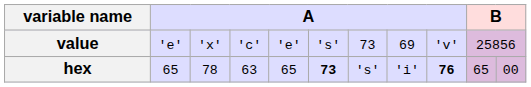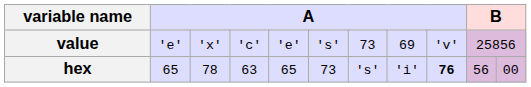hex | column 6: bold -> normal
hex | column 10: 65 -> 56
